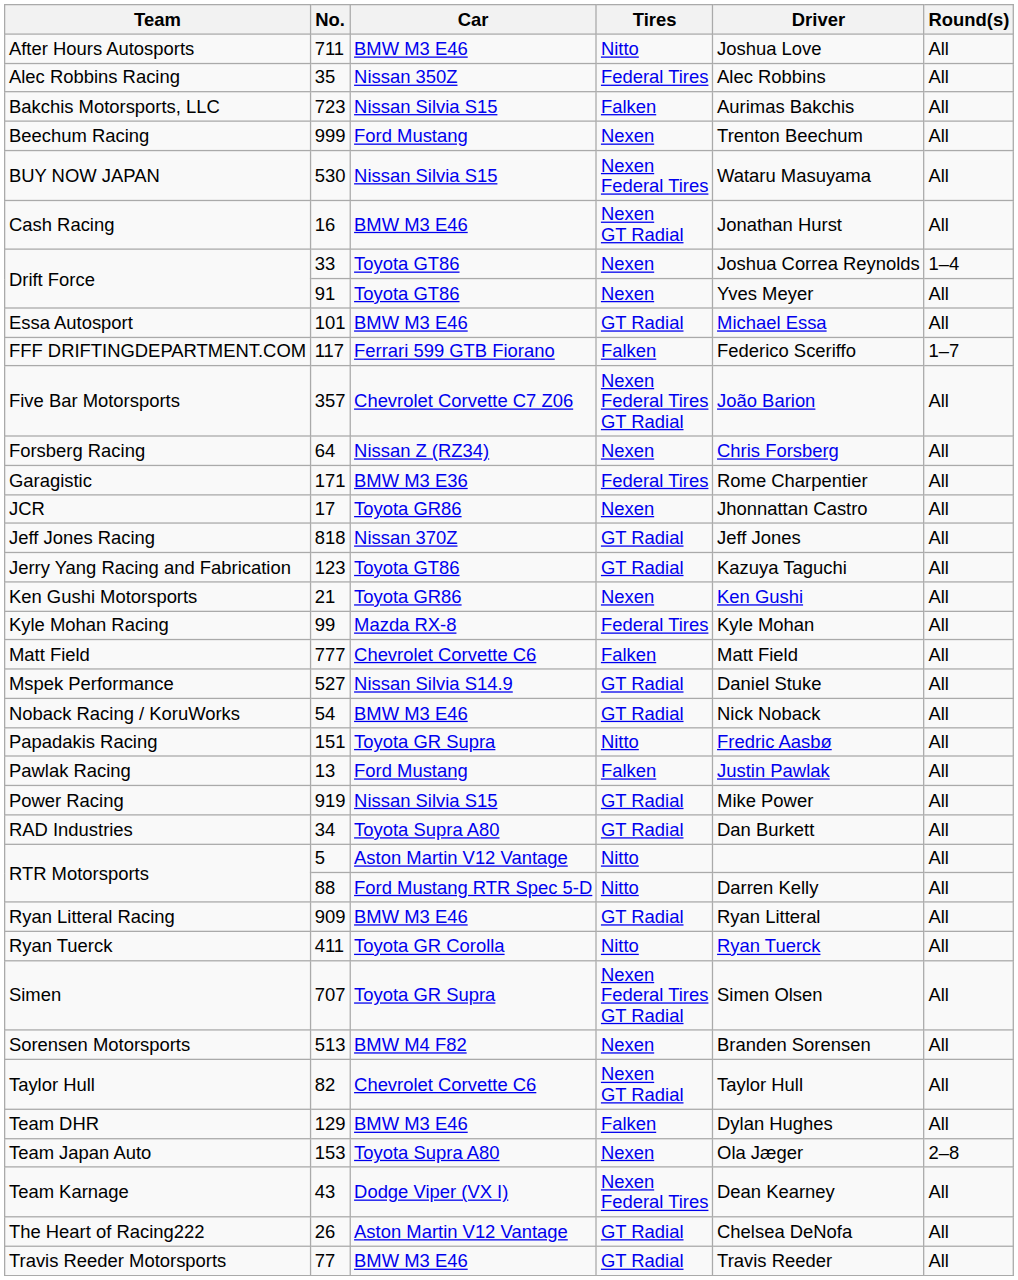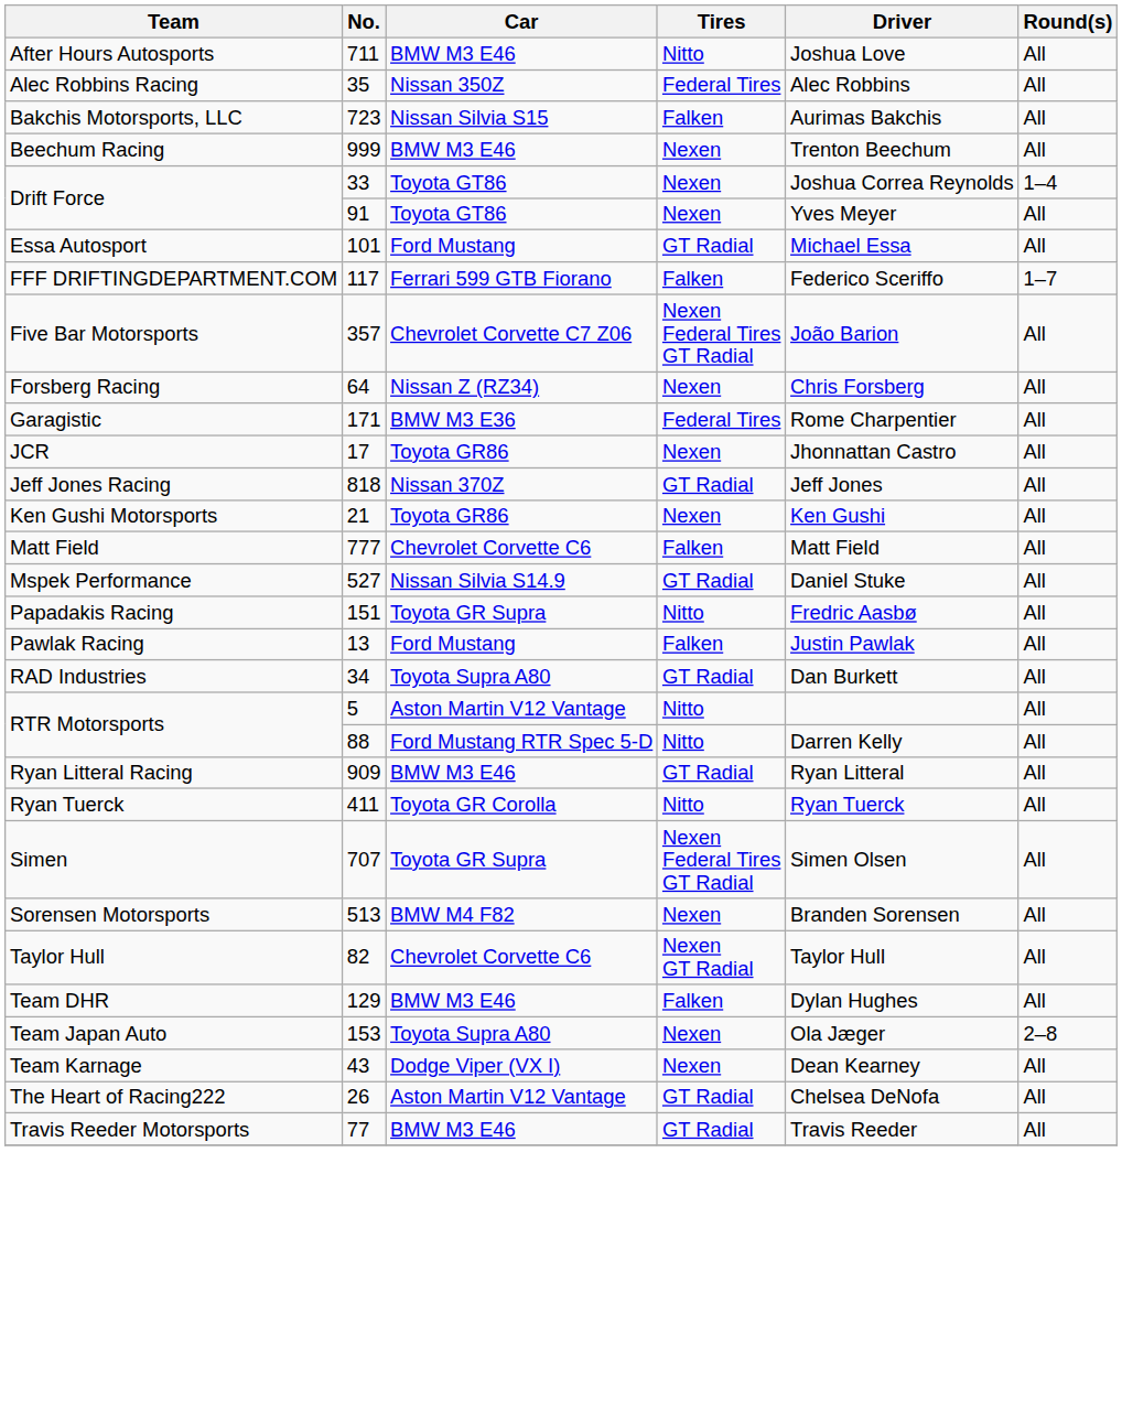Beechum Racing | Car: Ford Mustang -> BMW M3 E46
- row: BUY NOW JAPAN | 530 | Nissan Silvia S15 | Nexen Federal Tires | Wataru Masuyama | All
- row: Cash Racing | 16 | BMW M3 E46 | Nexen GT Radial | Jonathan Hurst | All
Essa Autosport | Car: BMW M3 E46 -> Ford Mustang
- row: Jerry Yang Racing and Fabrication | 123 | Toyota GT86 | GT Radial | Kazuya Taguchi | All
- row: Kyle Mohan Racing | 99 | Mazda RX-8 | Federal Tires | Kyle Mohan | All
- row: Noback Racing / KoruWorks | 54 | BMW M3 E46 | GT Radial | Nick Noback | All
- row: Power Racing | 919 | Nissan Silvia S15 | GT Radial | Mike Power | All
Team Karnage | Tires: Nexen Federal Tires -> Nexen
